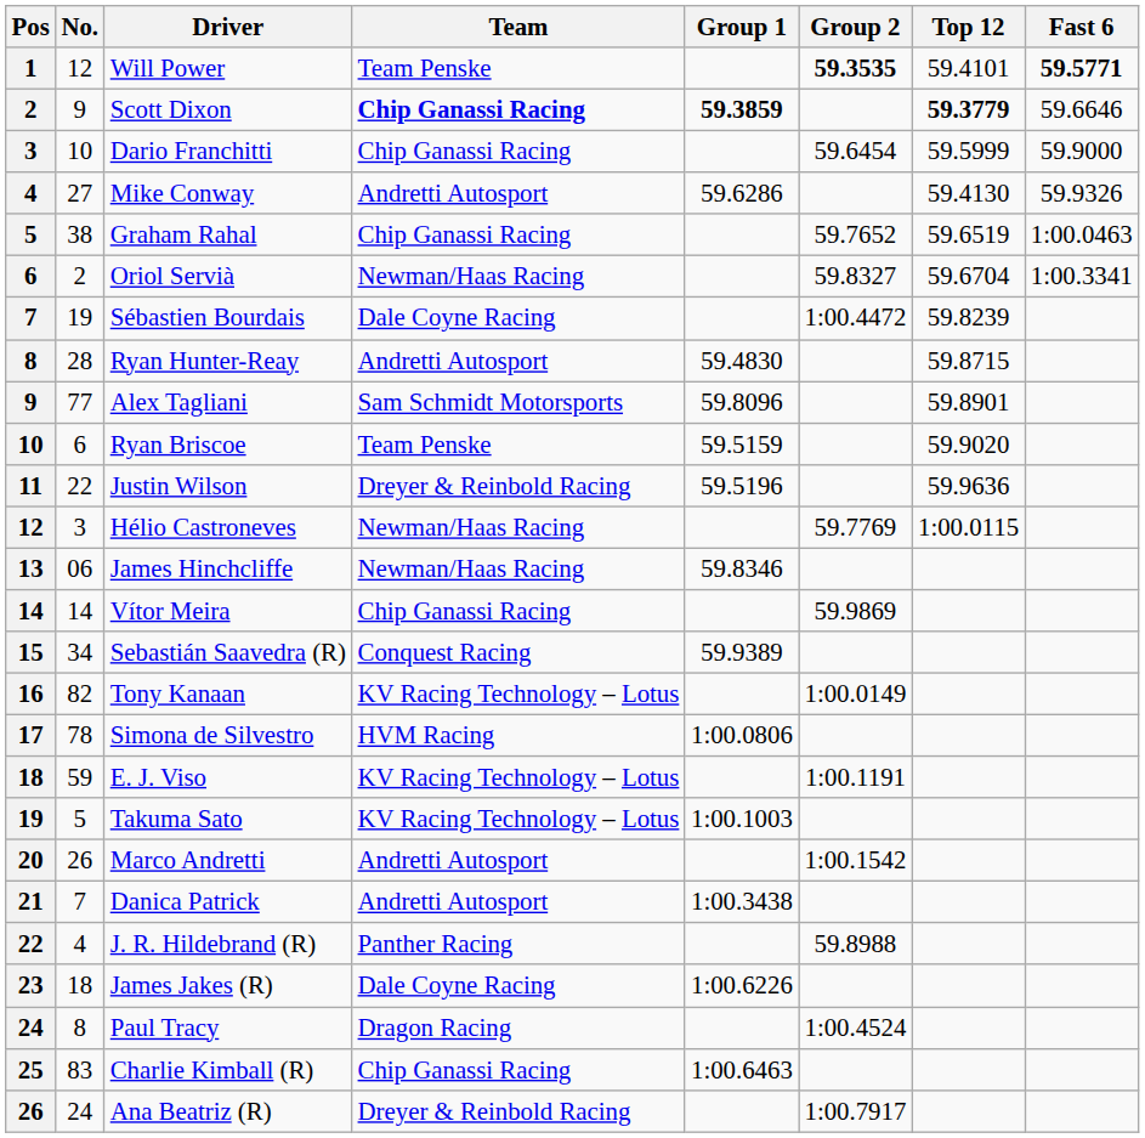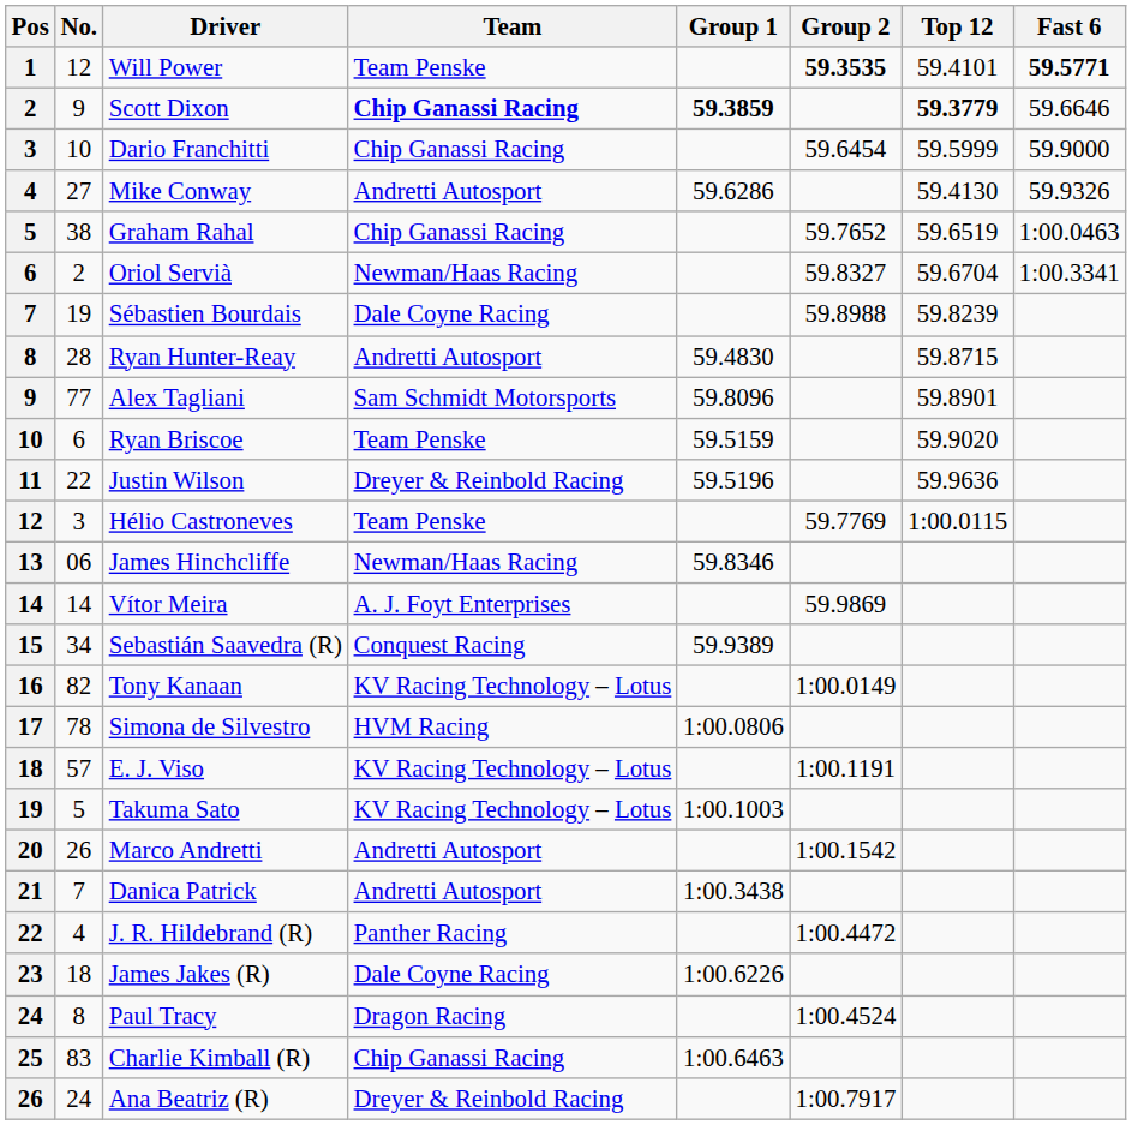Sébastien Bourdais | Group 2: 1:00.4472 -> 59.8988
Hélio Castroneves | Team: Newman/Haas Racing -> Team Penske
Vítor Meira | Team: Chip Ganassi Racing -> A. J. Foyt Enterprises
E. J. Viso | No.: 59 -> 57
J. R. Hildebrand (R) | Group 2: 59.8988 -> 1:00.4472
